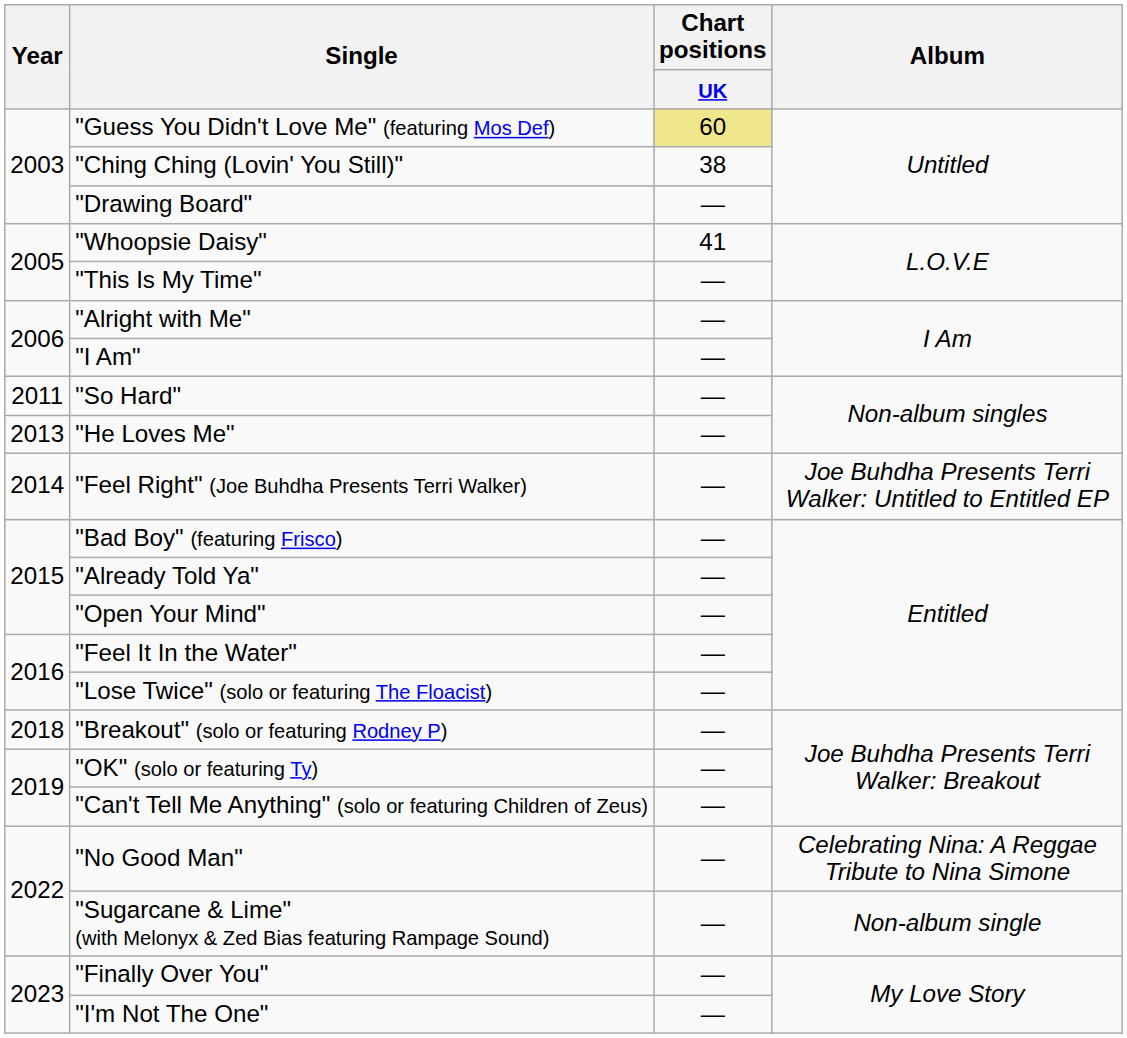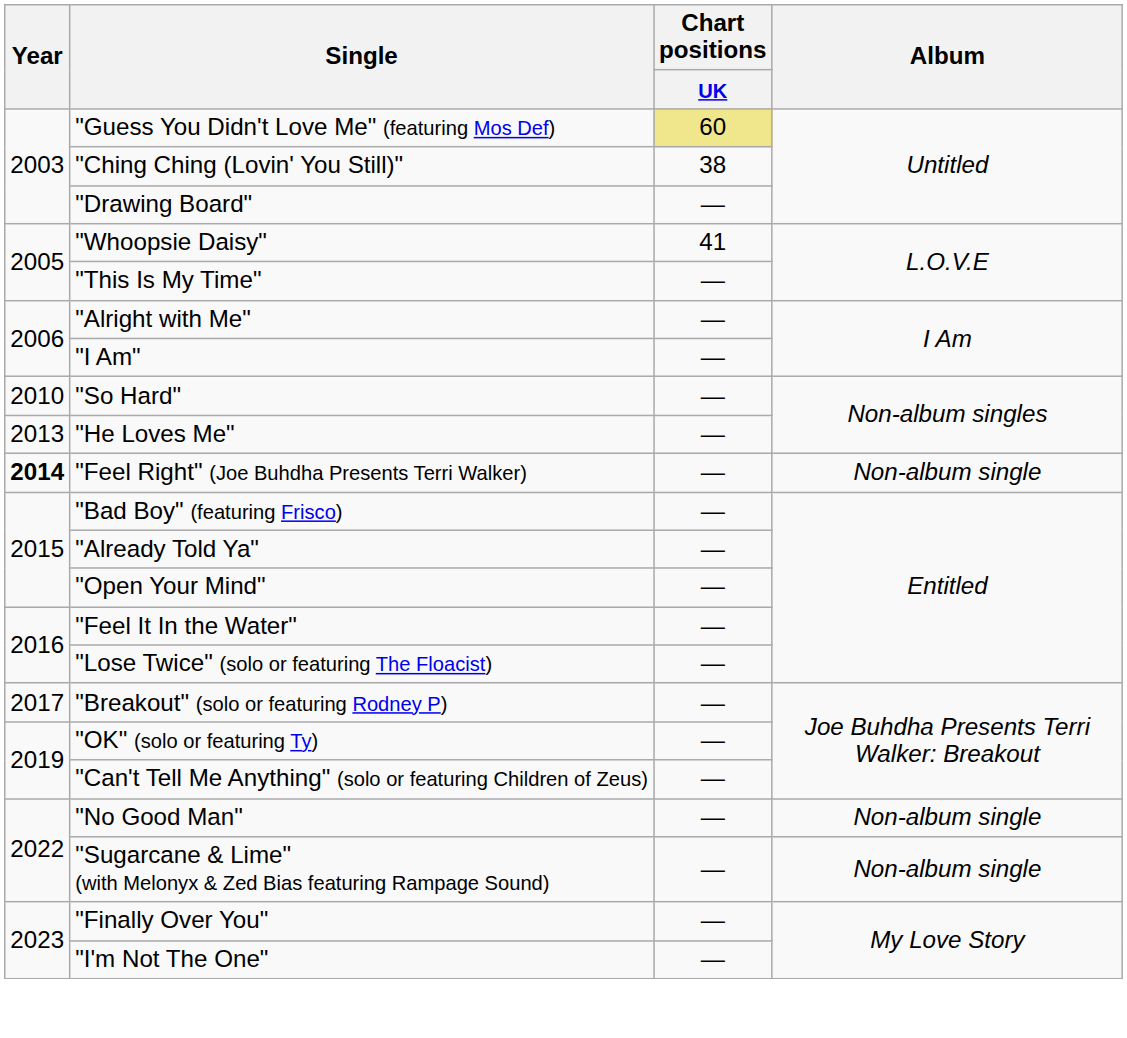"So Hard" | Year: 2011 -> 2010
"Feel Right" (Joe Buhdha Presents Terri Walker) | Year: normal -> bold
"Feel Right" (Joe Buhdha Presents Terri Walker) | Album: Joe Buhdha Presents Terri Walker: Untitled to Entitled EP -> Non-album single
"Breakout" (solo or featuring Rodney P) | Year: 2018 -> 2017
"No Good Man" | Album: Celebrating Nina: A Reggae Tribute to Nina Simone -> Non-album single
